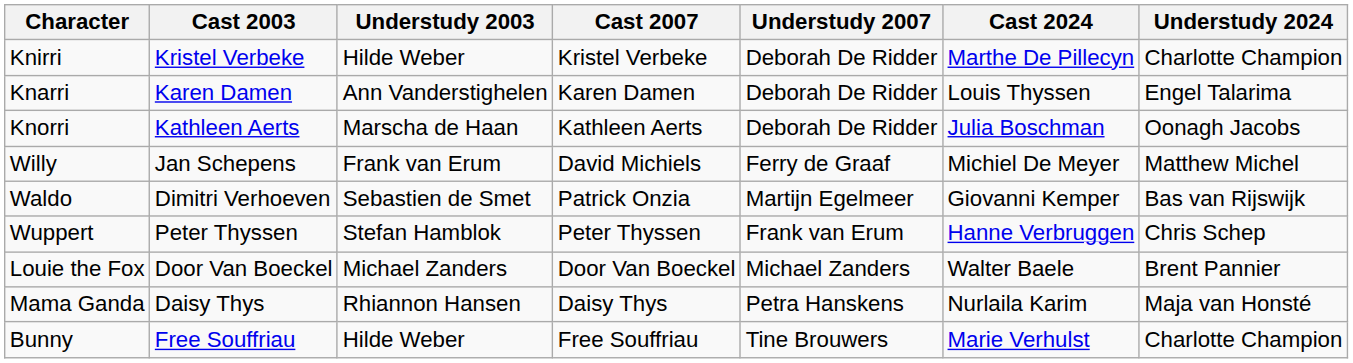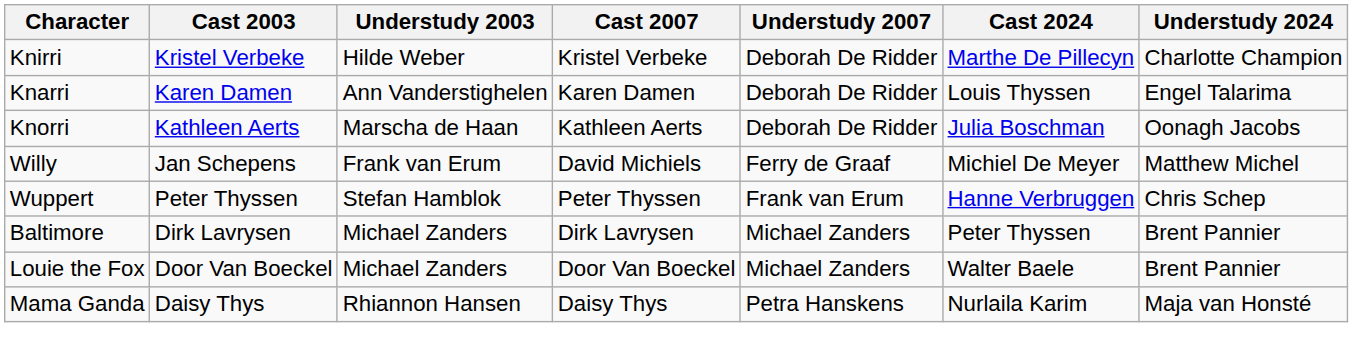- row: Waldo | Dimitri Verhoeven | Sebastien de Smet | Patrick Onzia | Martijn Egelmeer | Giovanni Kemper | Bas van Rijswijk
+ row: Baltimore | Dirk Lavrysen | Michael Zanders | Dirk Lavrysen | Michael Zanders | Peter Thyssen | Brent Pannier
- row: Bunny | Free Souffriau | Hilde Weber | Free Souffriau | Tine Brouwers | Marie Verhulst | Charlotte Champion
